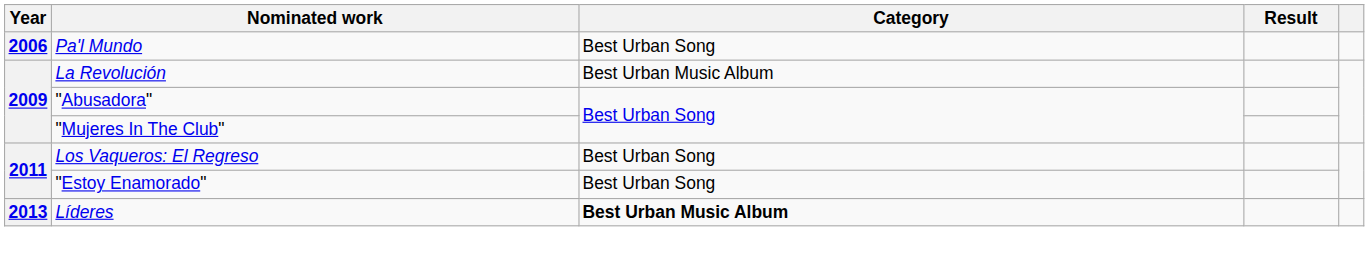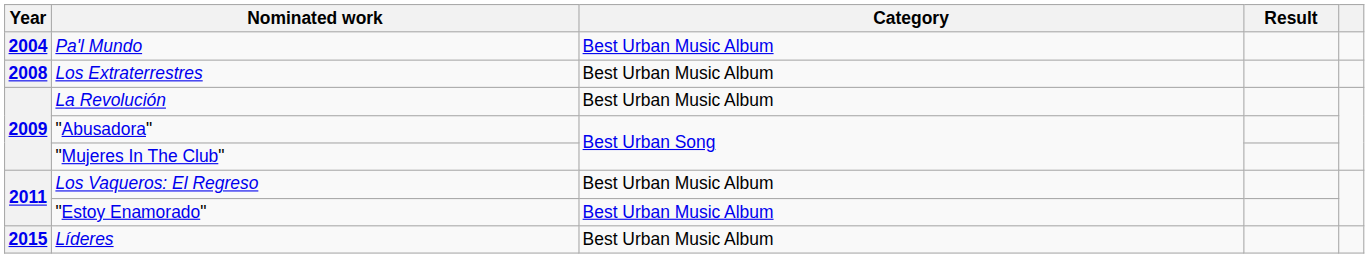Pa'l Mundo | Year: 2006 -> 2004
Pa'l Mundo | Category: Best Urban Song -> Best Urban Music Album
+ row: 2008 | Los Extraterrestres | Best Urban Music Album
Los Vaqueros: El Regreso | Category: Best Urban Song -> Best Urban Music Album
"Estoy Enamorado" | Category: Best Urban Song -> Best Urban Music Album
Líderes | Year: 2013 -> 2015
Líderes | Category: bold -> normal
